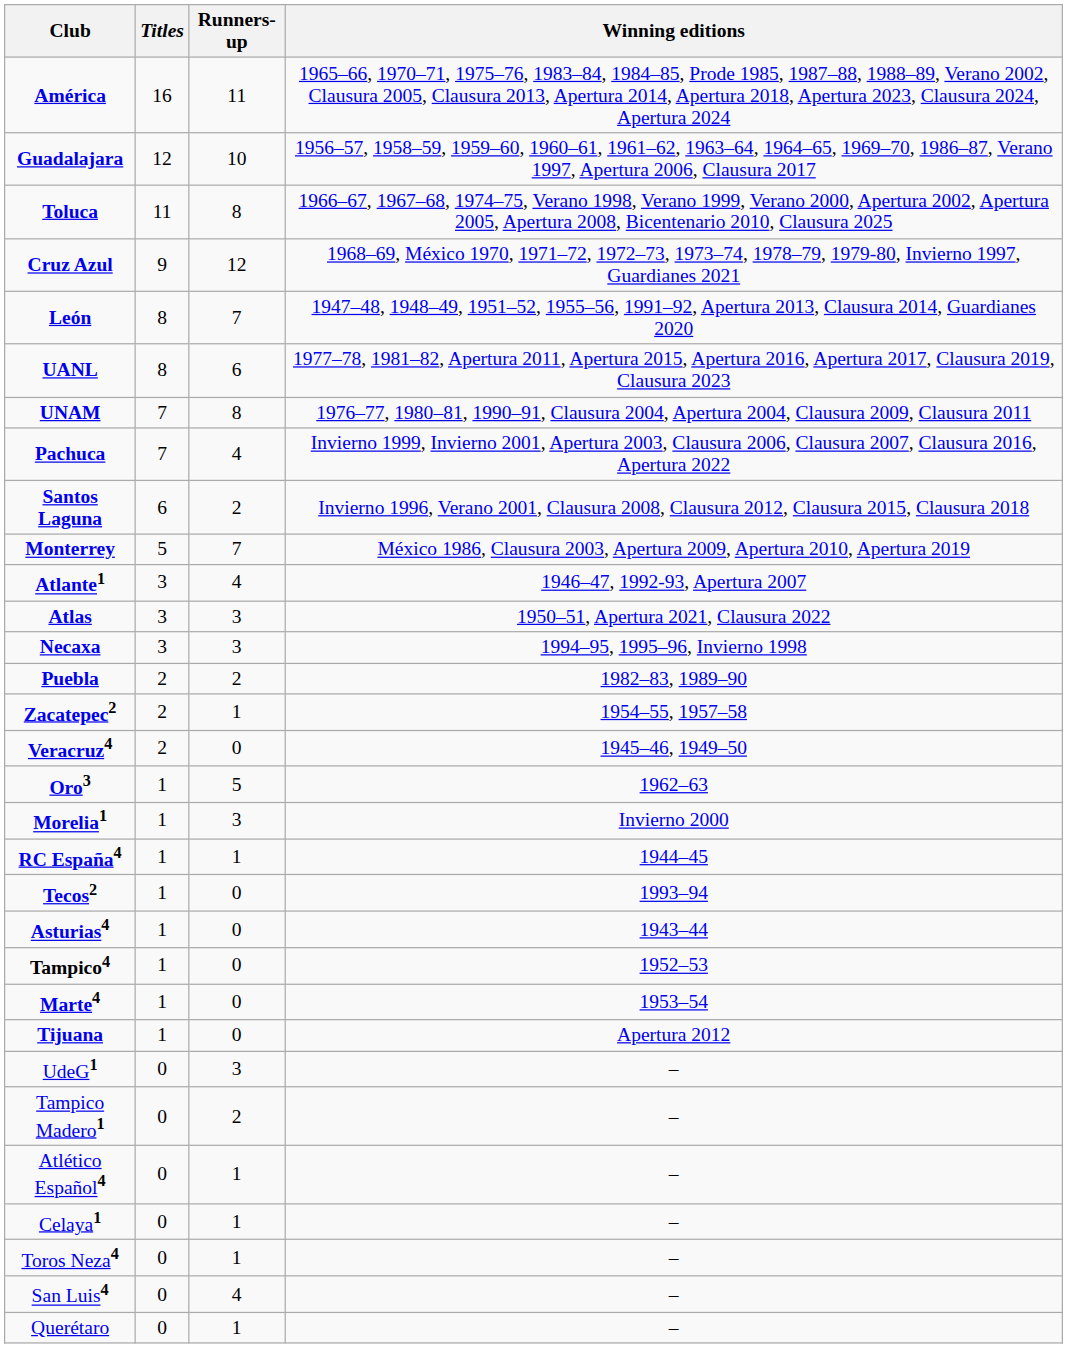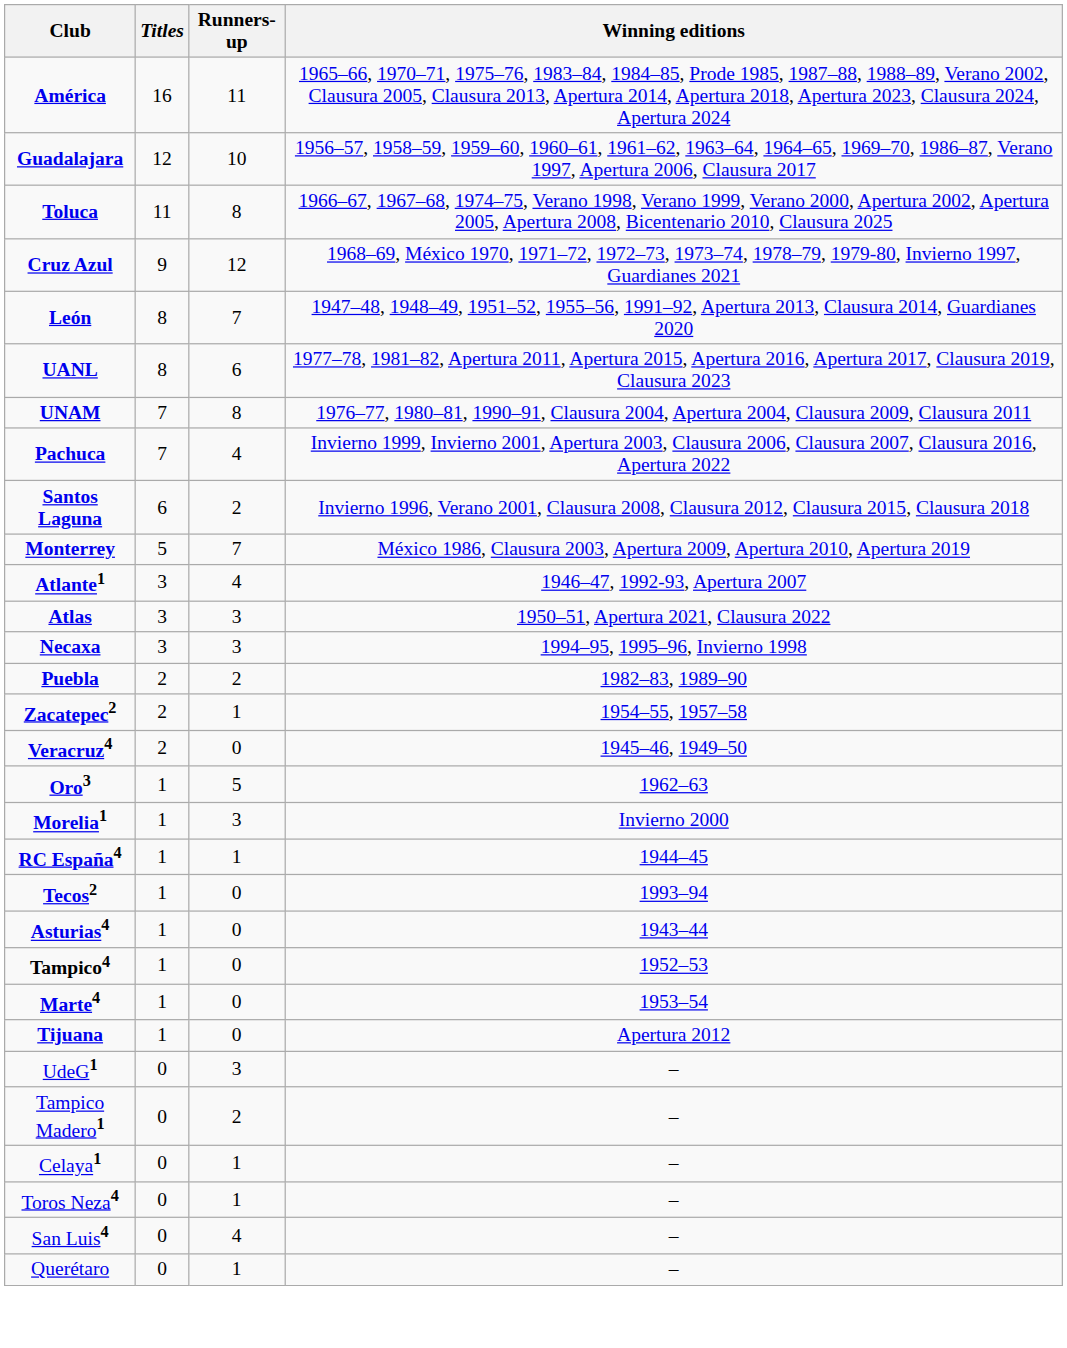- row: Atlético Español4 | 0 | 1 | –
